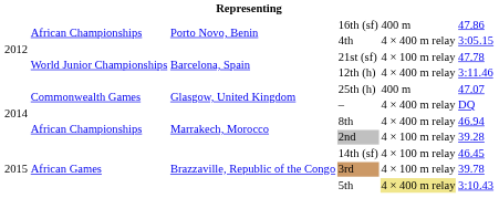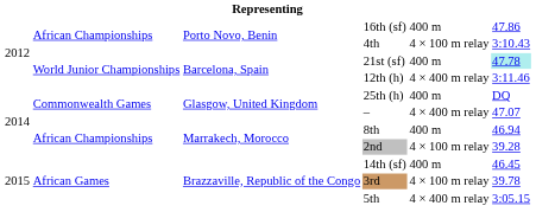4th | column 5: 4 × 400 m relay -> 4 × 100 m relay
4th | column 6: 3:05.15 -> 3:10.43
21st (sf) | column 5: 4 × 100 m relay -> 400 m
21st (sf) | column 6: no background -> paleturquoise background
25th (h) | column 6: 47.07 -> DQ
– | column 6: DQ -> 47.07
8th | column 5: 4 × 400 m relay -> 400 m
14th (sf) | column 5: 4 × 100 m relay -> 400 m
5th | column 5: khaki background -> no background
5th | column 6: 3:10.43 -> 3:05.15
